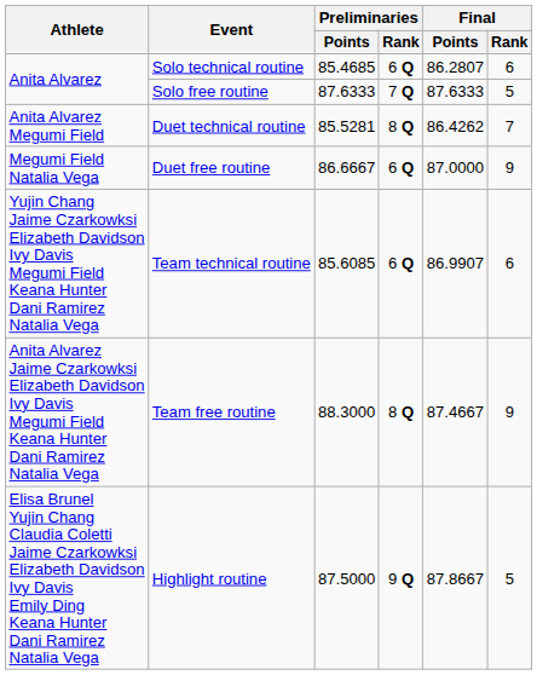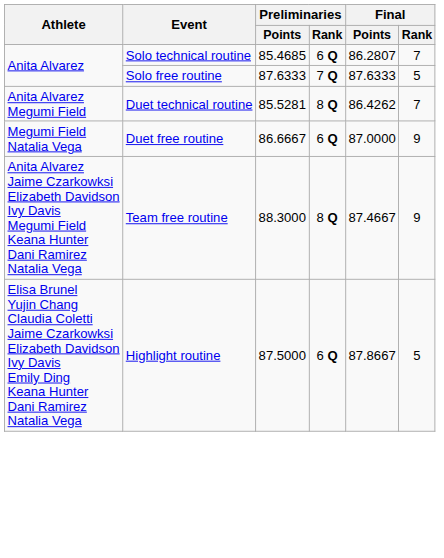Solo technical routine | Final / Rank: 6 -> 7
- row: Yujin Chang Jaime Czarkowksi Elizabeth Davidson Ivy Davis Megumi Field Keana Hunter Dani Ramirez Natalia Vega | Team technical routine | 85.6085 | 6 Q | 86.9907 | 6
Highlight routine | Preliminaries / Rank: 9 Q -> 6 Q
